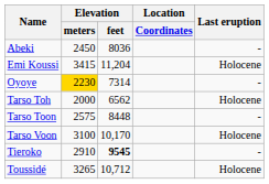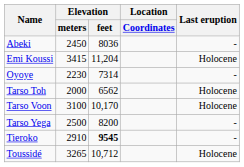Oyoye | Elevation / meters: gold background -> no background
- row: Tarso Toon | 2575 | 8448 | -
+ row: Tarso Yega | 2500 | 8200 | -
